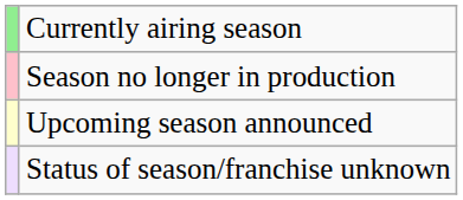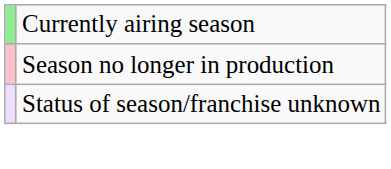- row: Upcoming season announced
